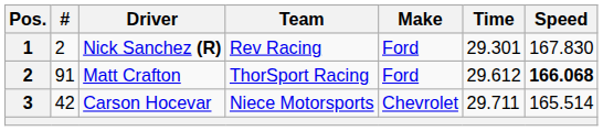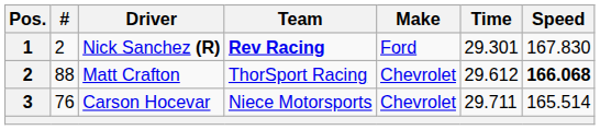Nick Sanchez (R) | Team: normal -> bold
Matt Crafton | #: 91 -> 88
Matt Crafton | Make: Ford -> Chevrolet
Carson Hocevar | #: 42 -> 76
